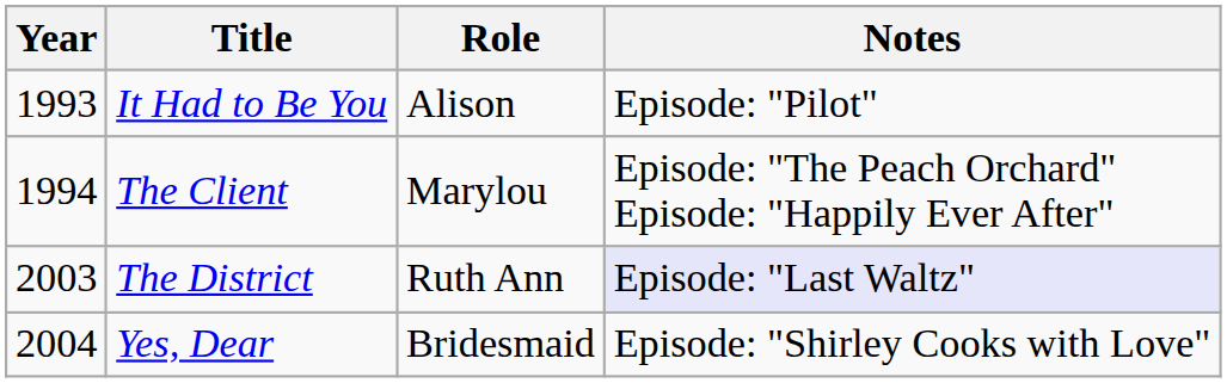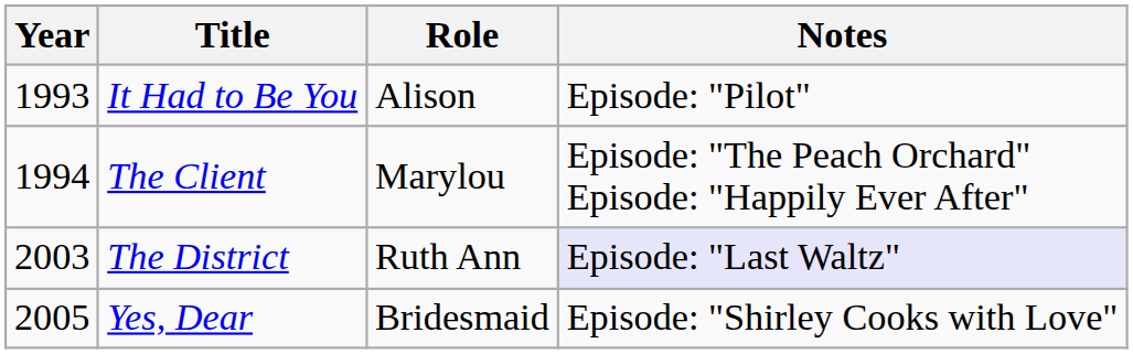Yes, Dear | Year: 2004 -> 2005
